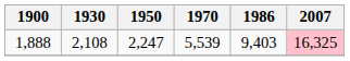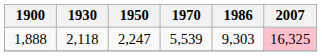1,888 | 1930: 2,108 -> 2,118
1,888 | 1986: 9,403 -> 9,303
